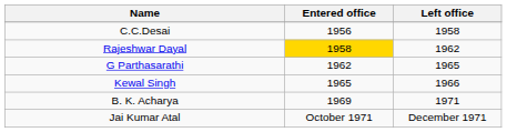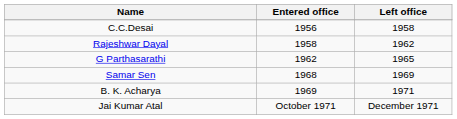Rajeshwar Dayal | Entered office: gold background -> no background
- row: Kewal Singh | 1965 | 1966
+ row: Samar Sen | 1968 | 1969
